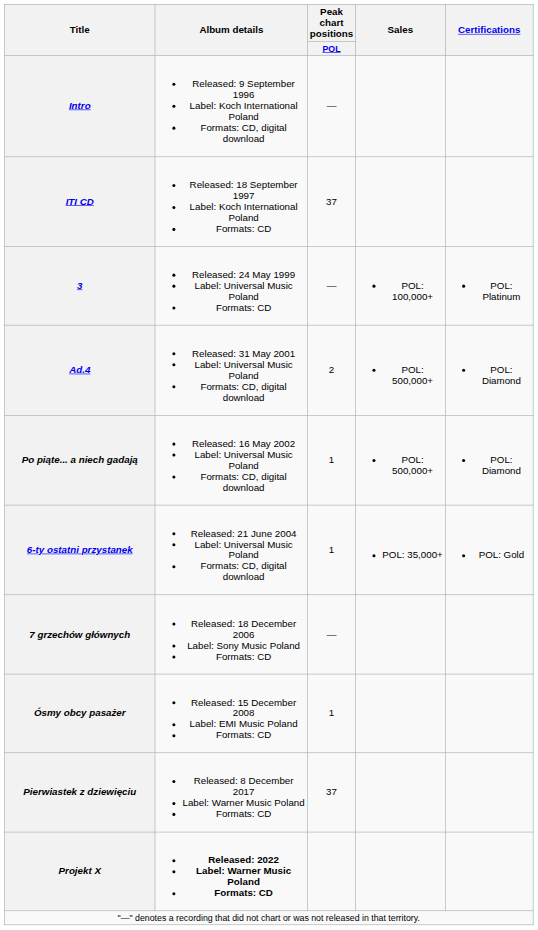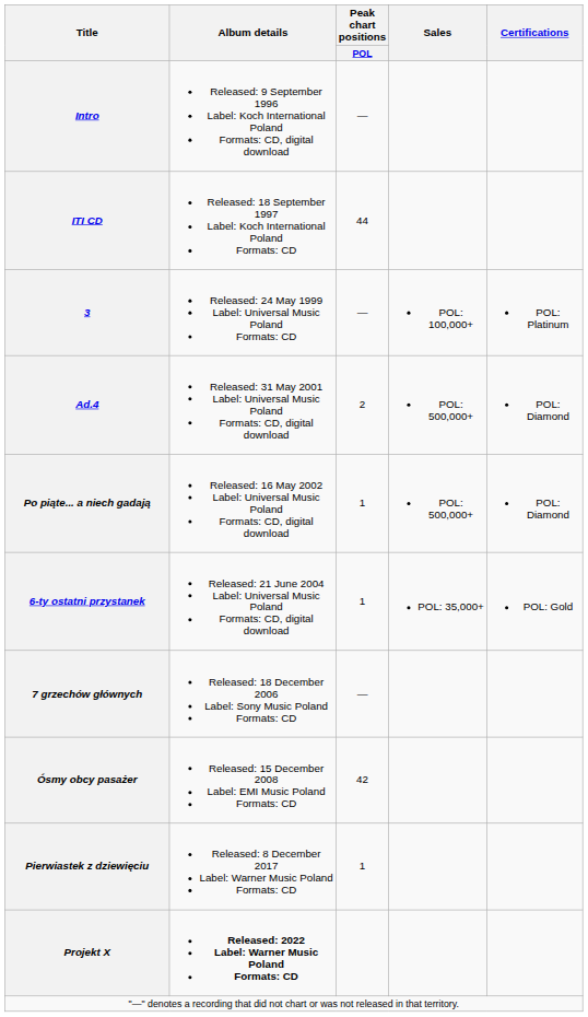ITI CD | Peak chart positions / POL: 37 -> 44
Ósmy obcy pasażer | Peak chart positions / POL: 1 -> 42
Pierwiastek z dziewięciu | Peak chart positions / POL: 37 -> 1
